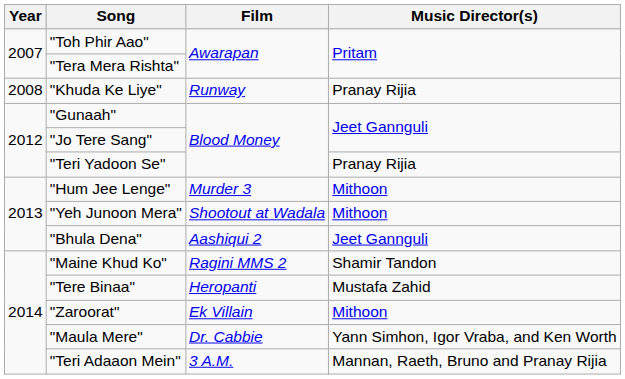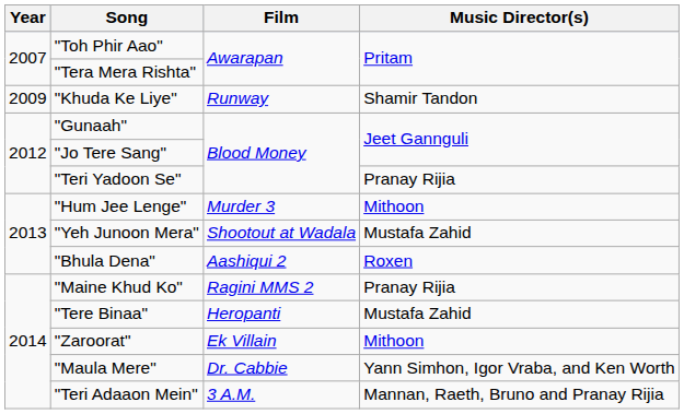"Khuda Ke Liye" | Year: 2008 -> 2009
"Khuda Ke Liye" | Music Director(s): Pranay Rijia -> Shamir Tandon
"Yeh Junoon Mera" | Music Director(s): Mithoon -> Mustafa Zahid
"Bhula Dena" | Music Director(s): Jeet Gannguli -> Roxen
"Maine Khud Ko" | Music Director(s): Shamir Tandon -> Pranay Rijia
